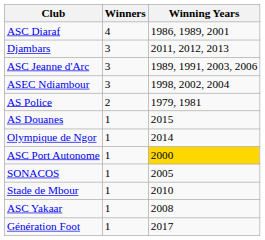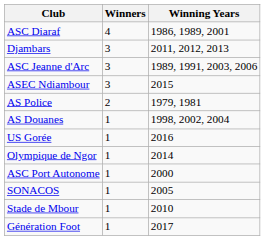ASEC Ndiambour | Winning Years: 1998, 2002, 2004 -> 2015
AS Douanes | Winning Years: 2015 -> 1998, 2002, 2004
+ row: US Gorée | 1 | 2016
ASC Port Autonome | Winning Years: gold background -> no background
- row: ASC Yakaar | 1 | 2008
